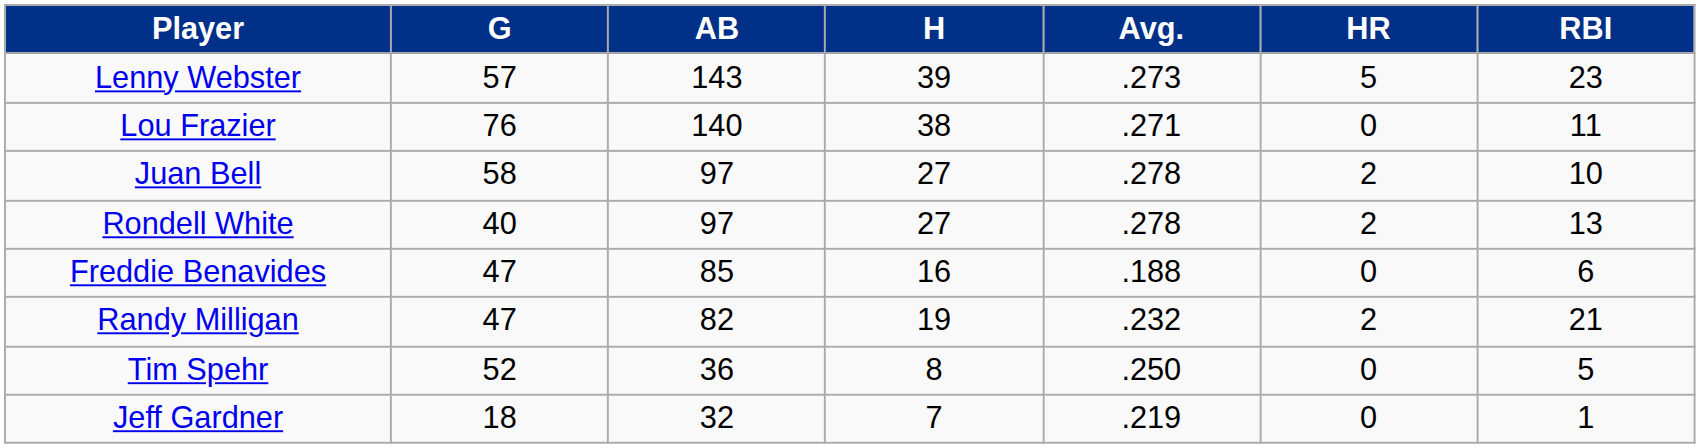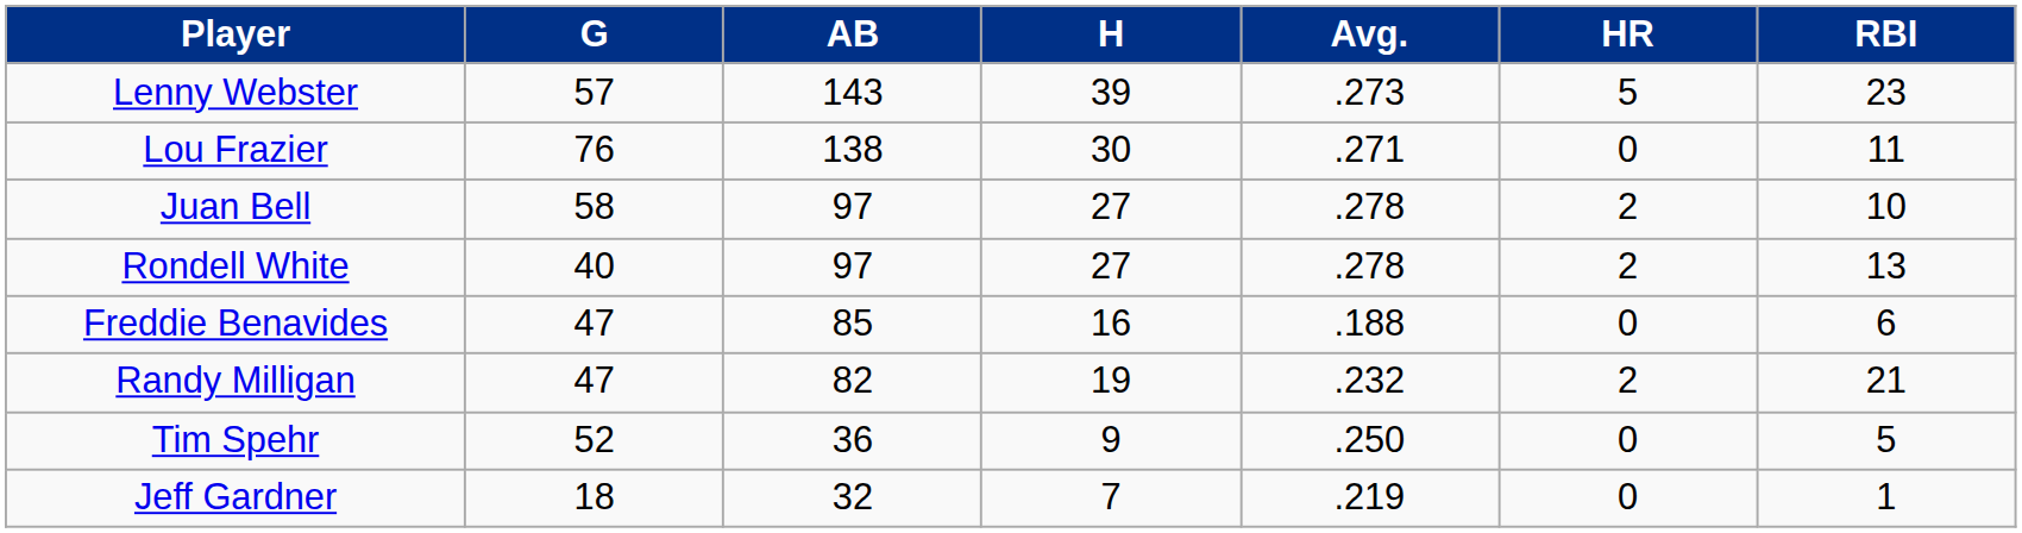Lou Frazier | AB: 140 -> 138
Lou Frazier | H: 38 -> 30
Tim Spehr | H: 8 -> 9
